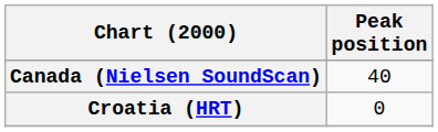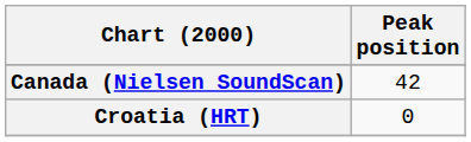Canada (Nielsen SoundScan) | Peak position: 40 -> 42
